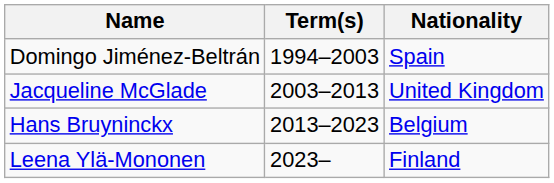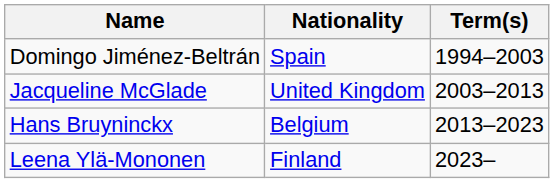columns swapped: Nationality <-> Term(s)
